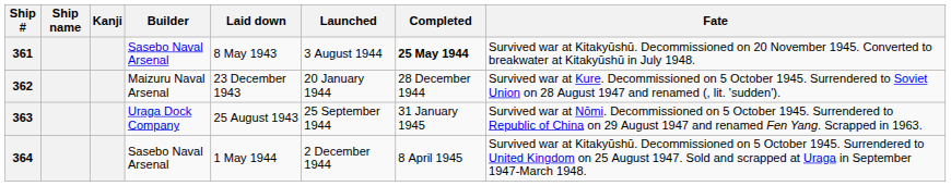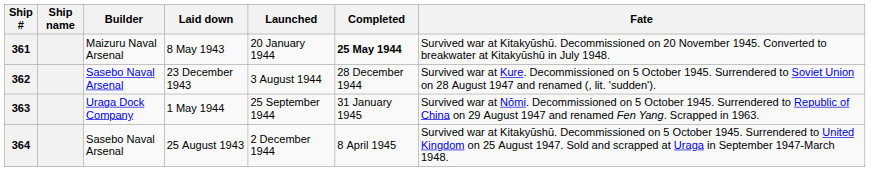- column: Kanji
361 | Builder: Sasebo Naval Arsenal -> Maizuru Naval Arsenal
361 | Launched: 3 August 1944 -> 20 January 1944
362 | Builder: Maizuru Naval Arsenal -> Sasebo Naval Arsenal
362 | Launched: 20 January 1944 -> 3 August 1944
363 | Laid down: 25 August 1943 -> 1 May 1944
364 | Laid down: 1 May 1944 -> 25 August 1943
